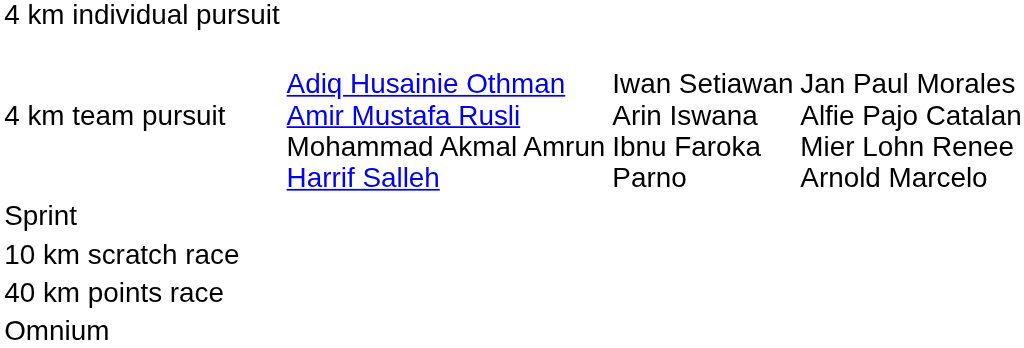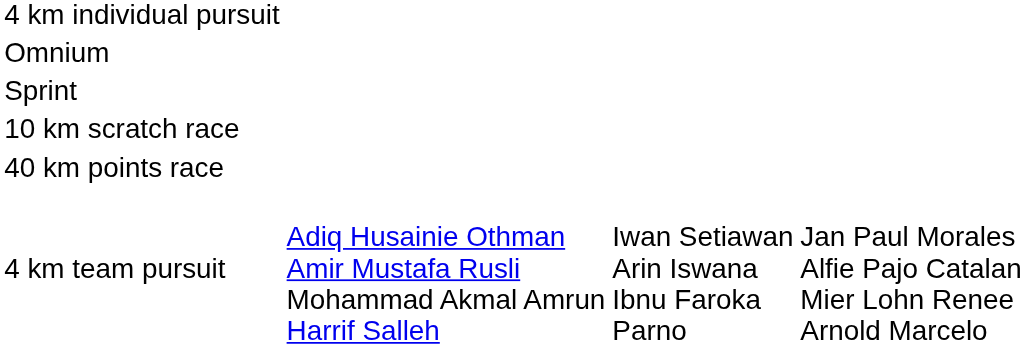rows swapped: 4 km team pursuit <-> Omnium
